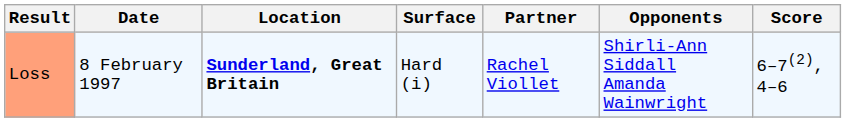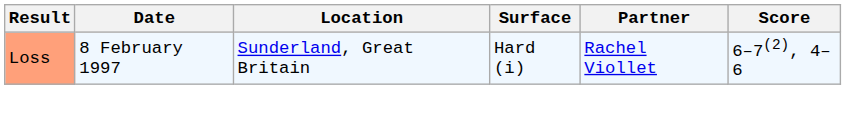- column: Opponents | Shirli-Ann Siddall Amanda Wainwright
Loss | Location: bold -> normal
